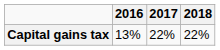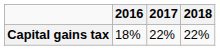Capital gains tax | 2016: 13% -> 18%
